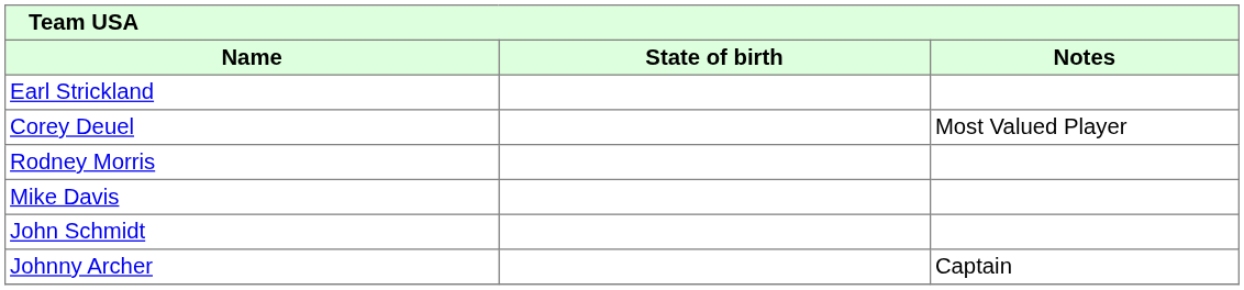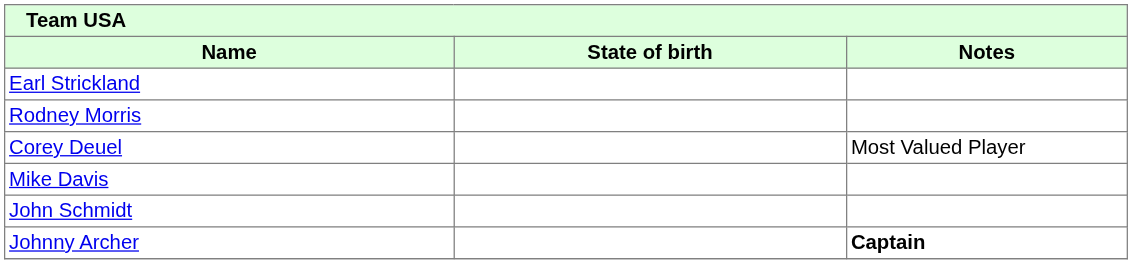rows swapped: Rodney Morris <-> Corey Deuel
Johnny Archer | Notes: normal -> bold
